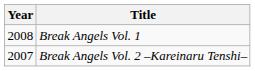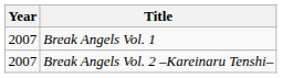Break Angels Vol. 1 | Year: 2008 -> 2007
